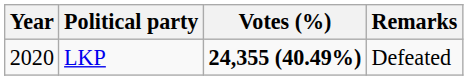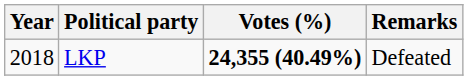LKP | Year: 2020 -> 2018
